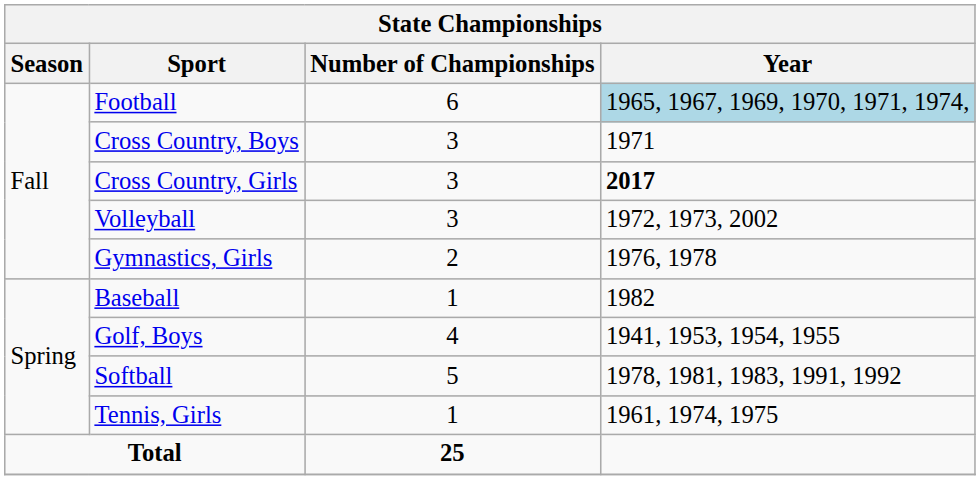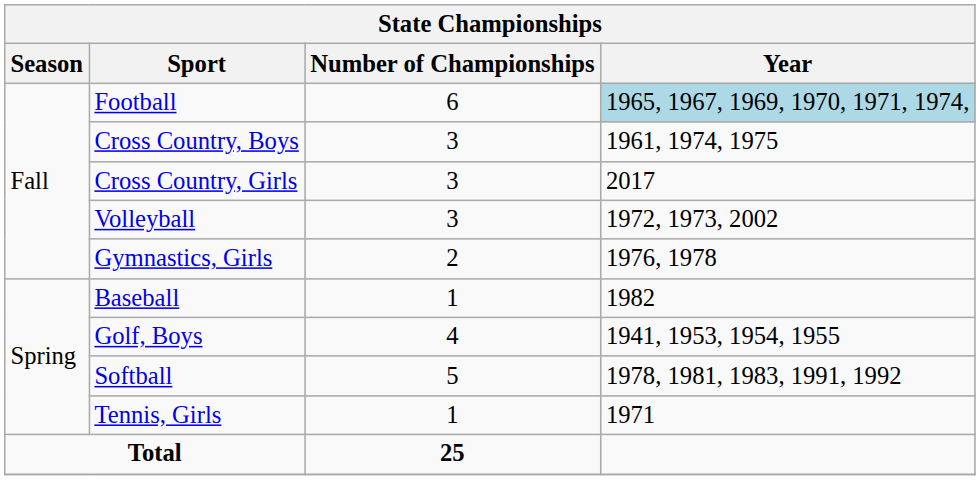Cross Country, Boys | Year: 1971 -> 1961, 1974, 1975
Cross Country, Girls | Year: bold -> normal
Tennis, Girls | Year: 1961, 1974, 1975 -> 1971
